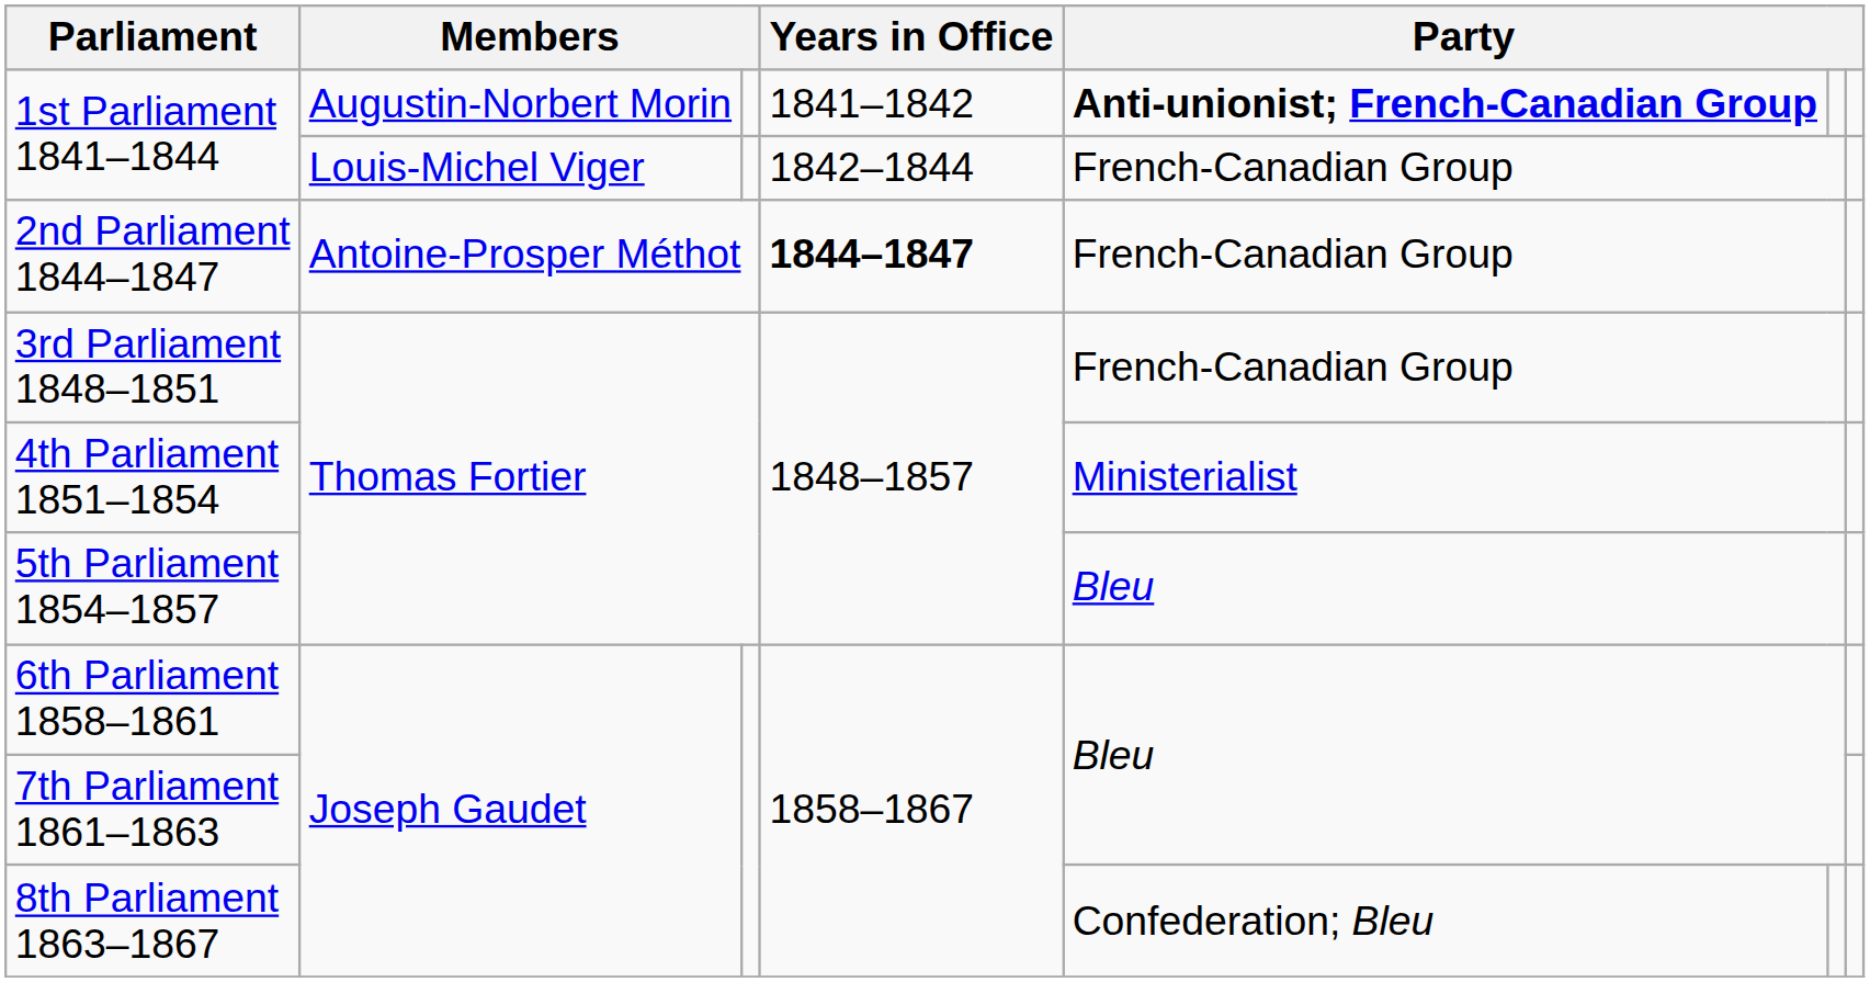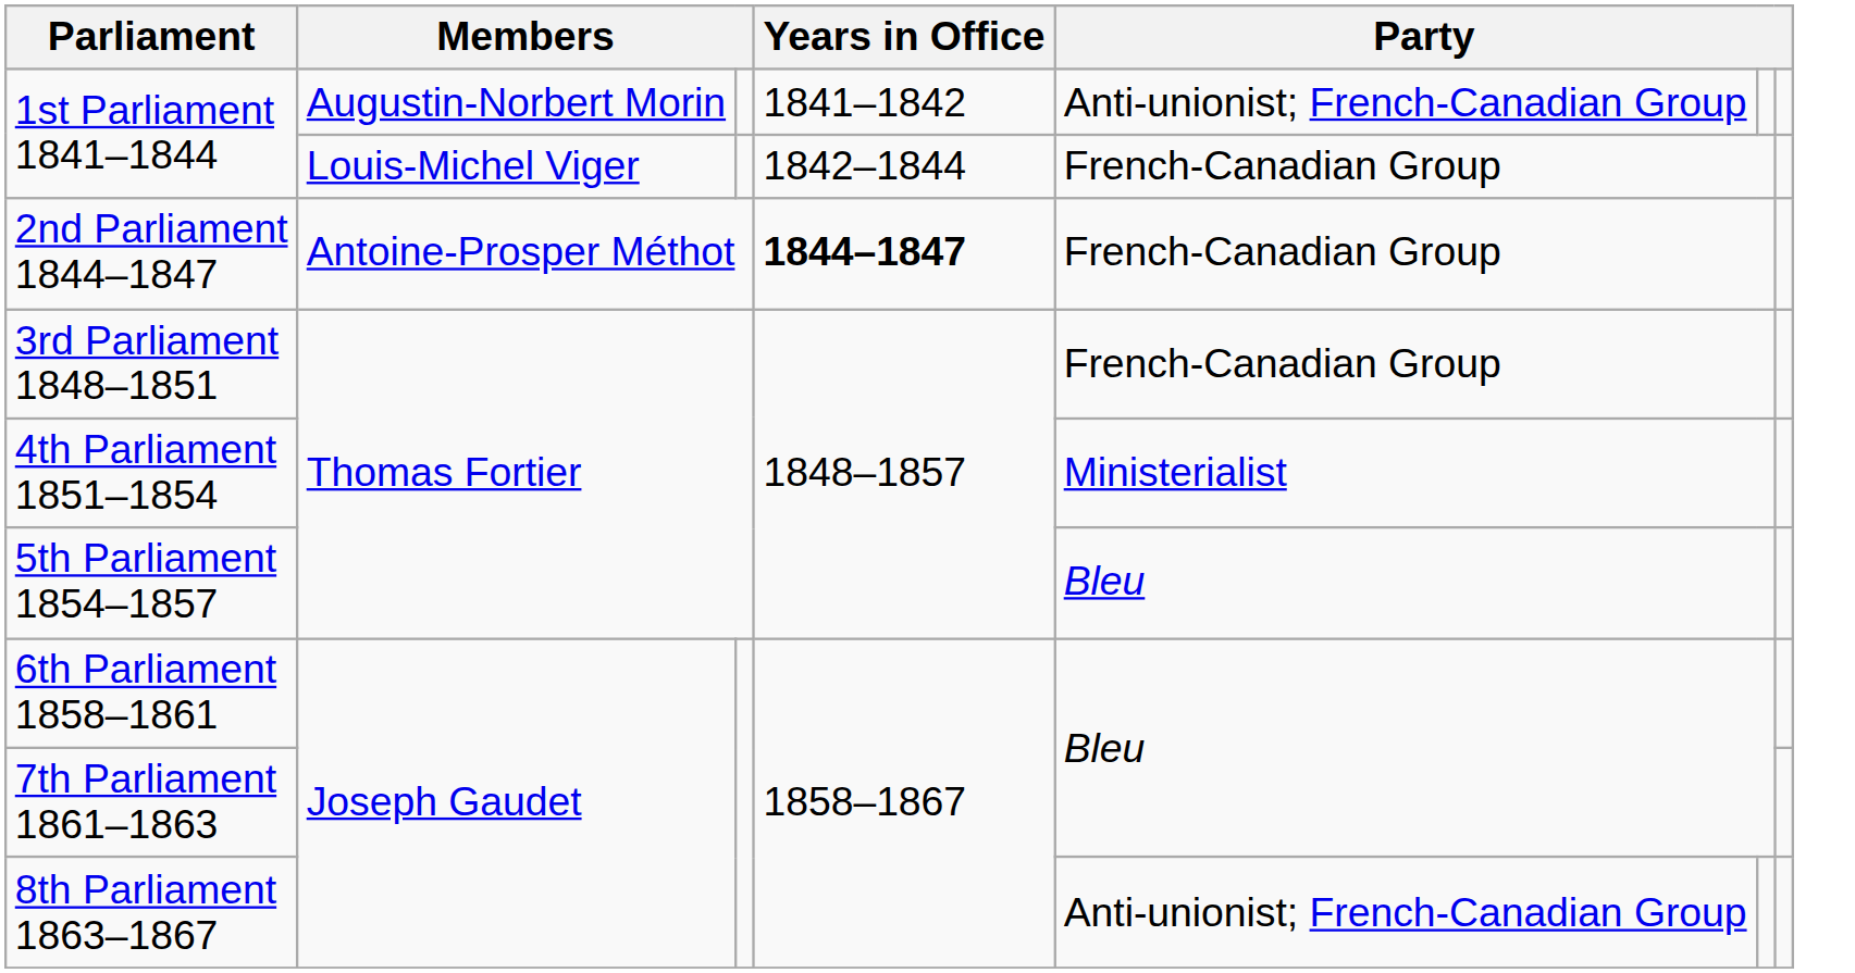1st Parliament 1841–1844 / Augustin-Norbert Morin | column 5: bold -> normal
8th Parliament 1863–1867 | column 5: Confederation; Bleu -> Anti-unionist; French-Canadian Group
